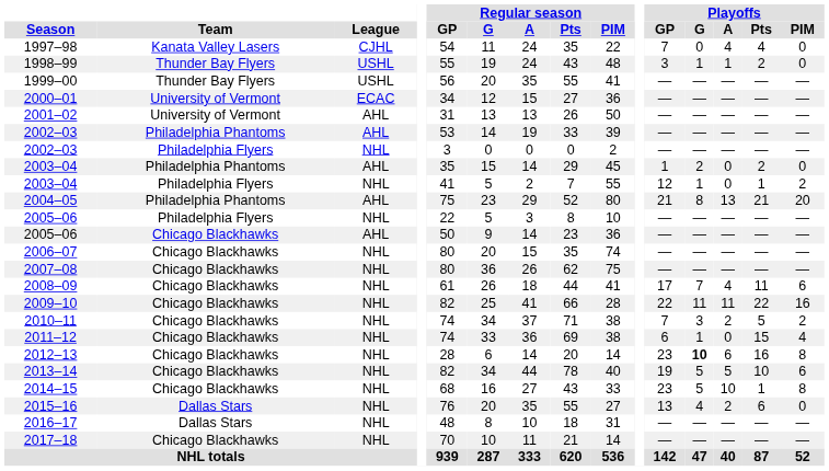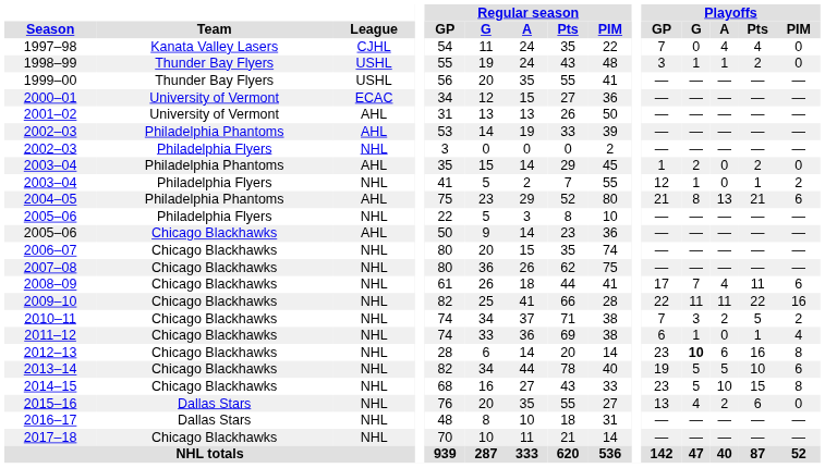2004–05 | Playoffs / PIM: 20 -> 6
2011–12 | Playoffs / Pts: 15 -> 1
2014–15 | Playoffs / Pts: 1 -> 15
